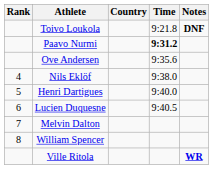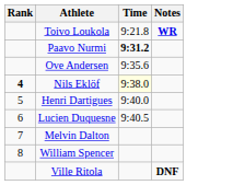- column: Country
Toivo Loukola | Notes: DNF -> WR
Nils Eklöf | Rank: normal -> bold
Nils Eklöf | Time: no background -> lightyellow background
Ville Ritola | Notes: WR -> DNF
